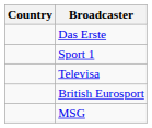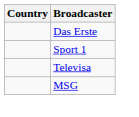- row: British Eurosport
